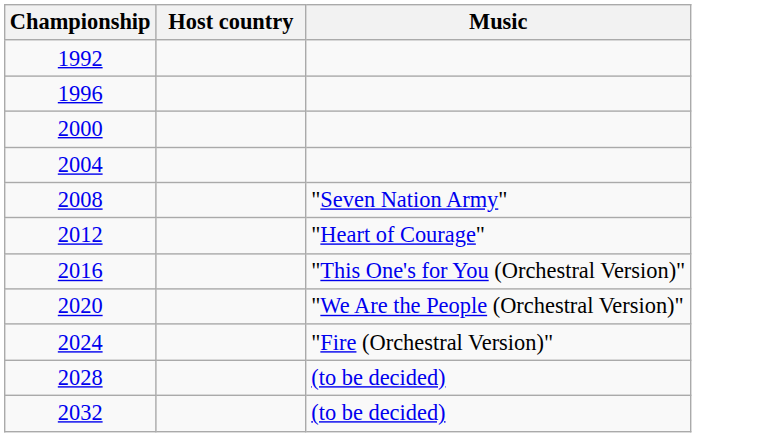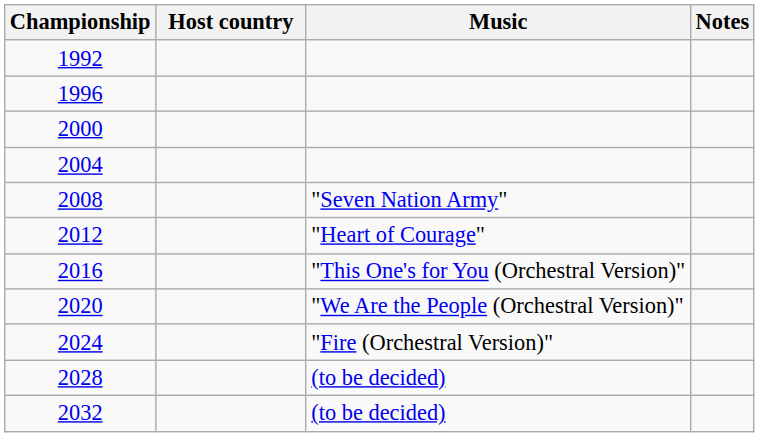+ column: Notes
